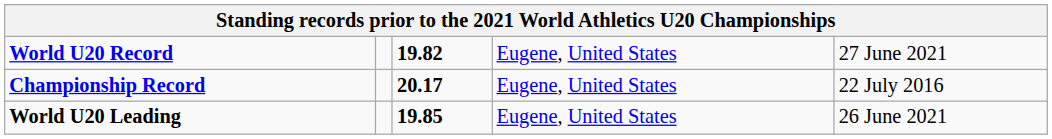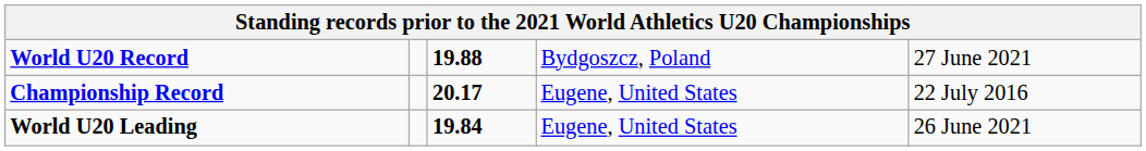World U20 Record | column 3: 19.82 -> 19.88
World U20 Record | column 4: Eugene, United States -> Bydgoszcz, Poland
World U20 Leading | column 3: 19.85 -> 19.84
